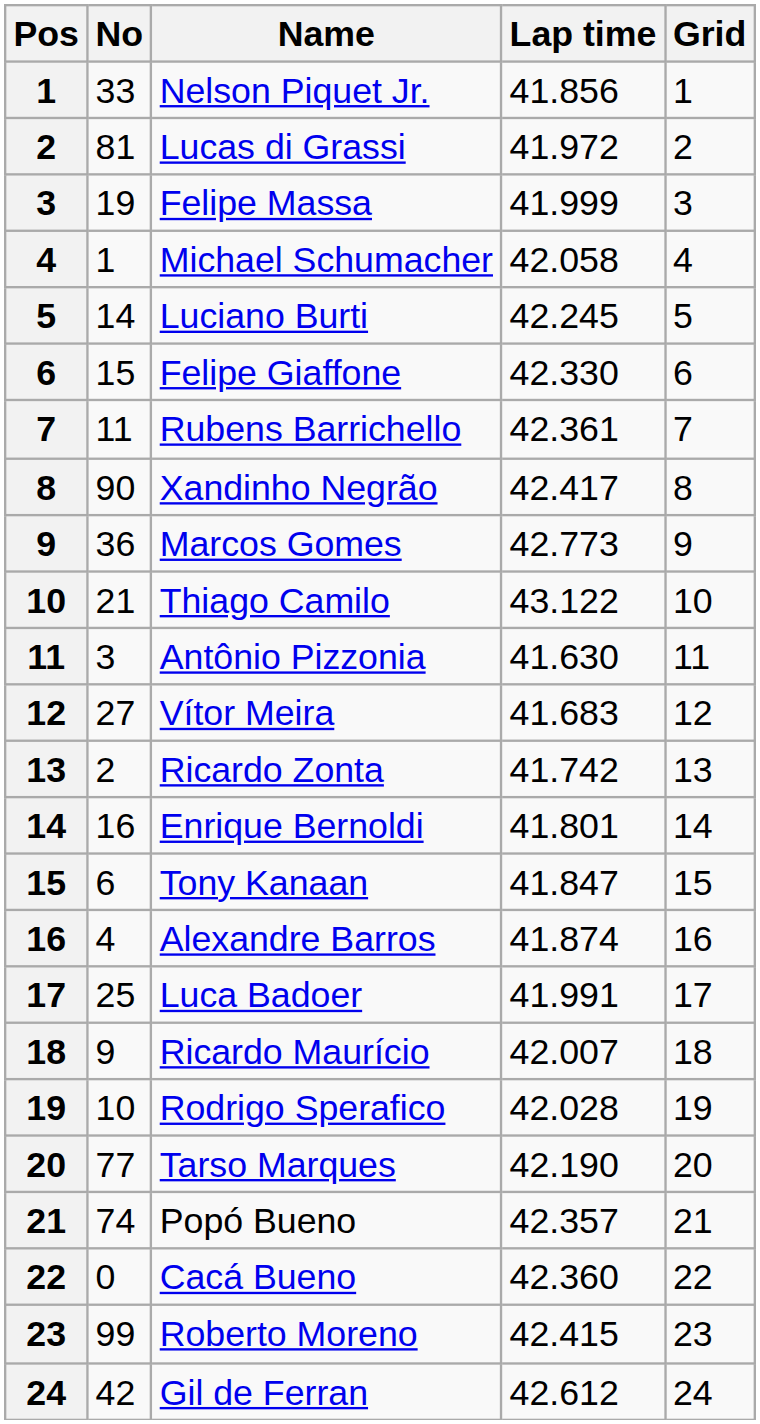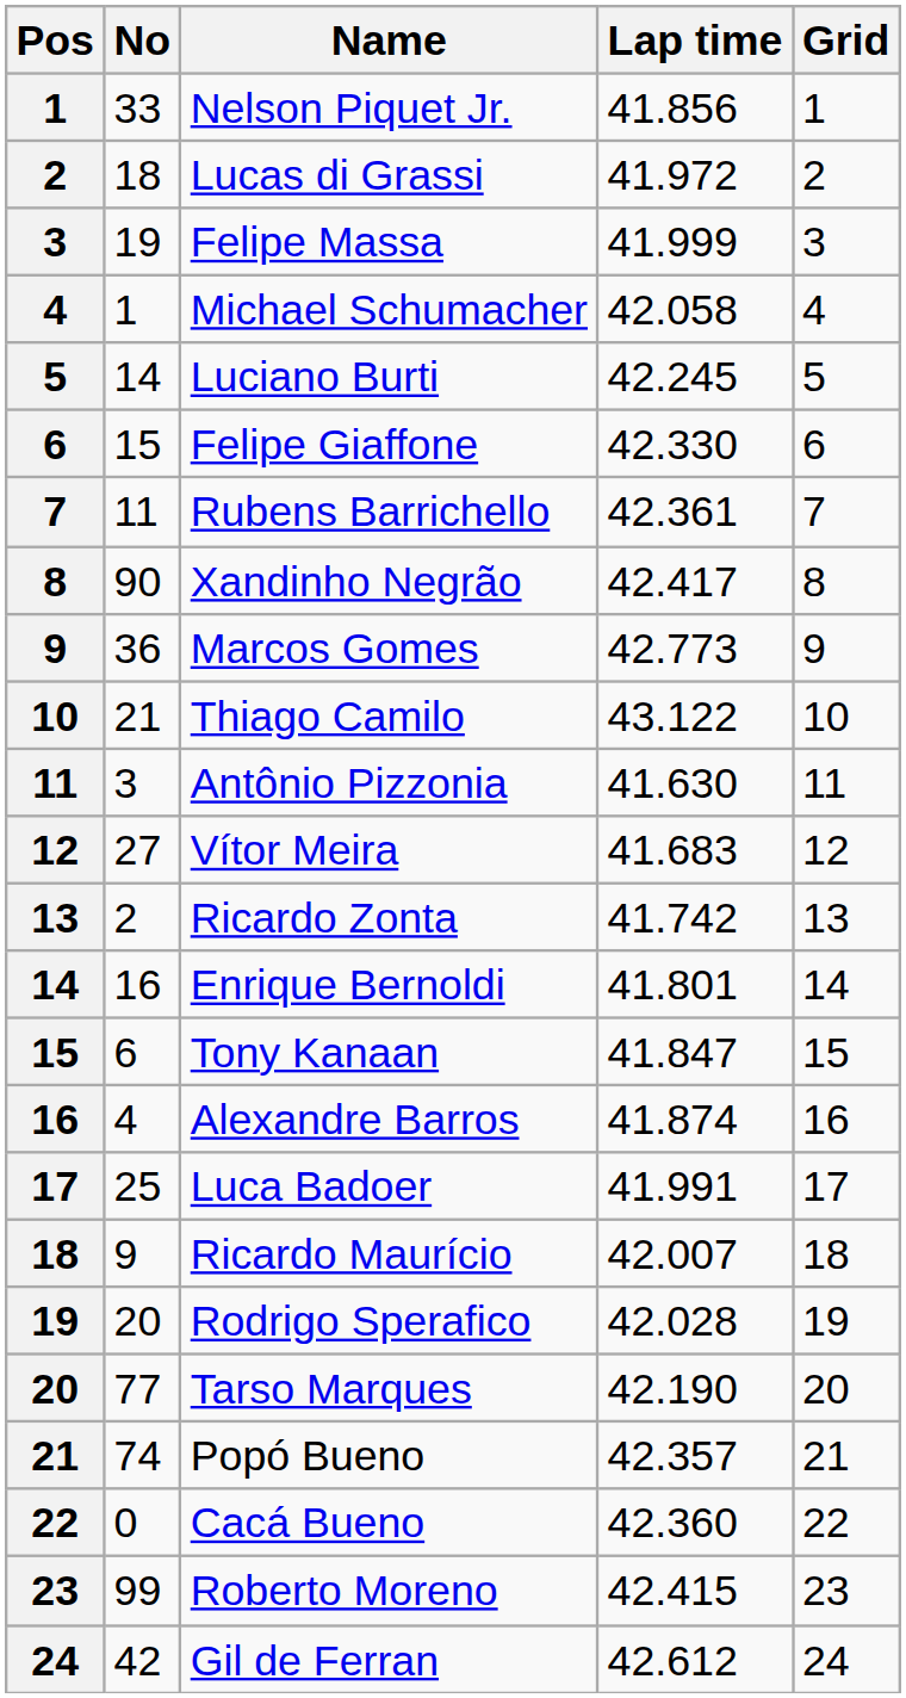Lucas di Grassi | No: 81 -> 18
Rodrigo Sperafico | No: 10 -> 20
